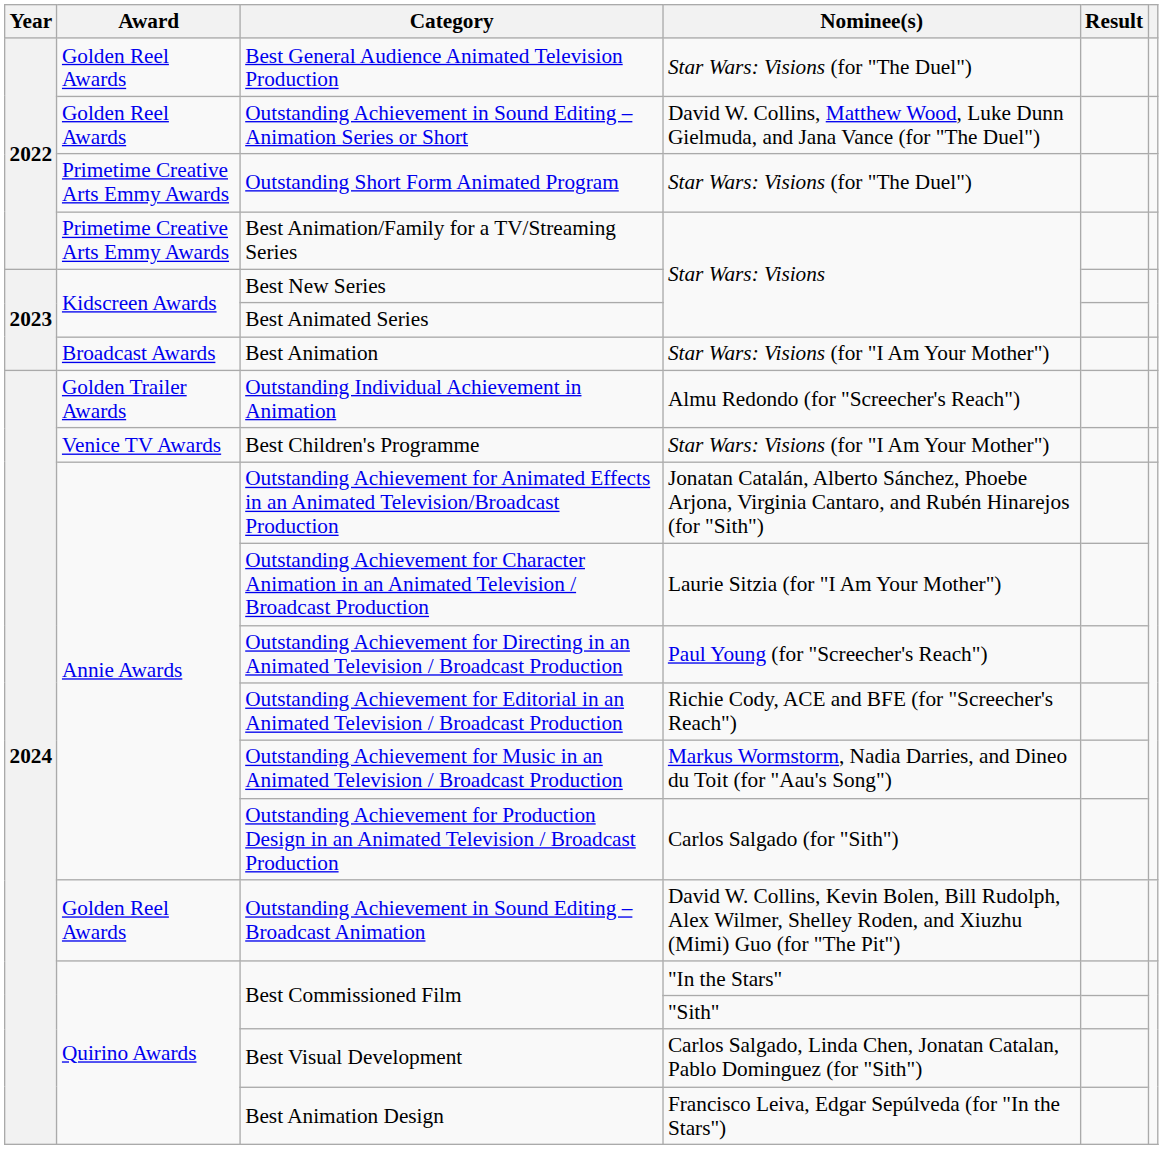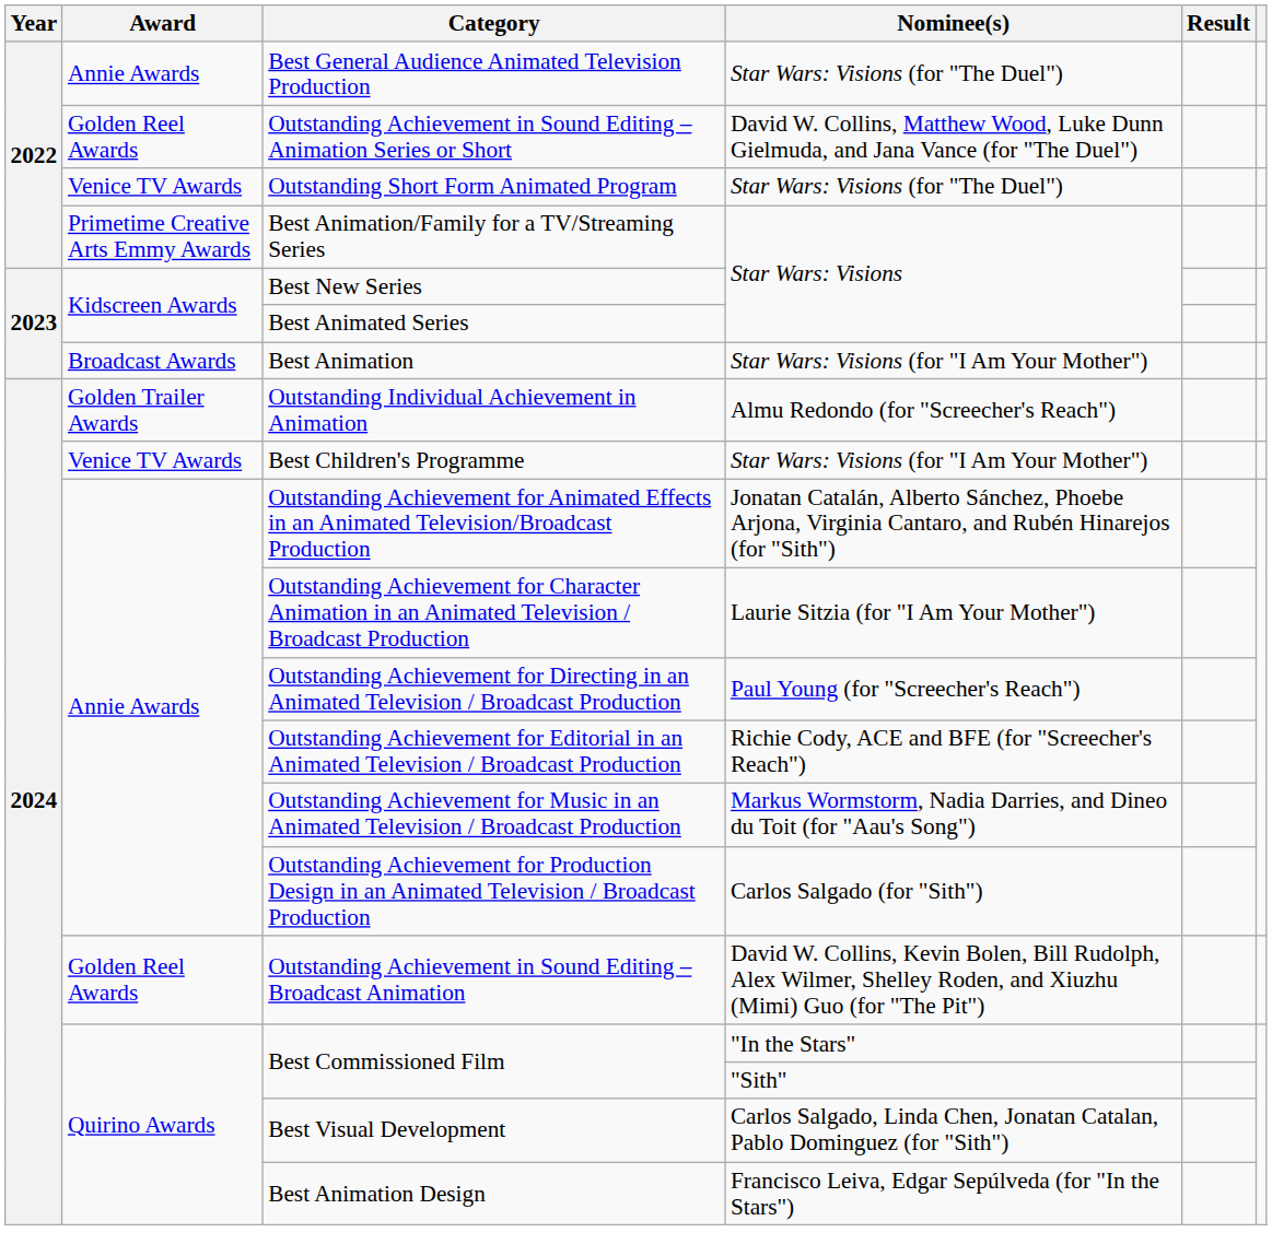Best General Audience Animated Television Production | Award: Golden Reel Awards -> Annie Awards
Outstanding Short Form Animated Program | Award: Primetime Creative Arts Emmy Awards -> Venice TV Awards
